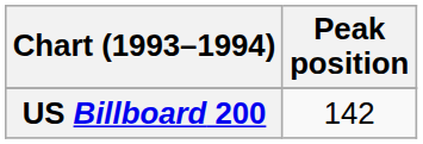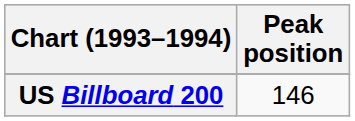US Billboard 200 | Peak position: 142 -> 146
